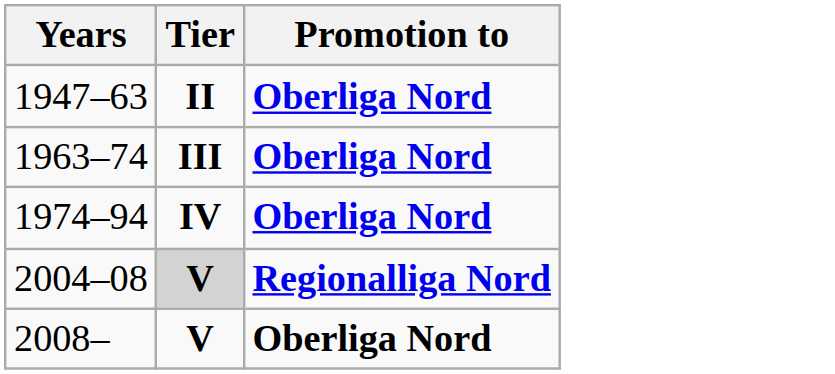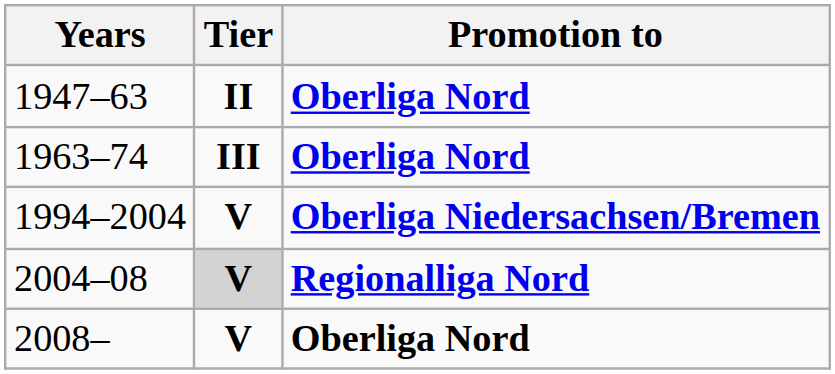- row: 1974–94 | IV | Oberliga Nord
+ row: 1994–2004 | V | Oberliga Niedersachsen/Bremen
